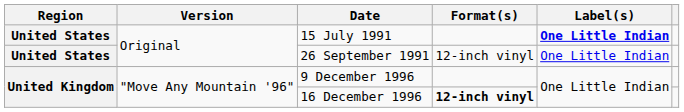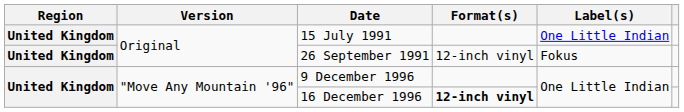15 July 1991 | Region: United States -> United Kingdom
15 July 1991 | Label(s): bold -> normal
26 September 1991 | Region: United States -> United Kingdom
26 September 1991 | Label(s): One Little Indian -> Fokus
